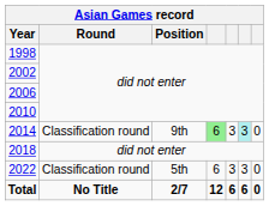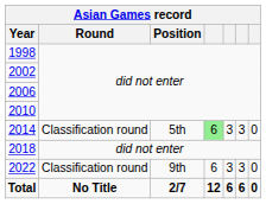2014 | Position: 9th -> 5th
2014 | column 6: paleturquoise background -> no background
2022 | Position: 5th -> 9th
